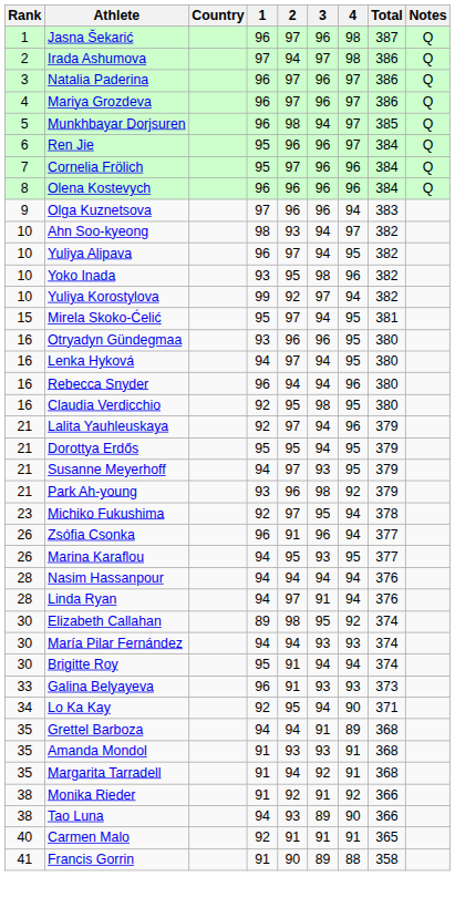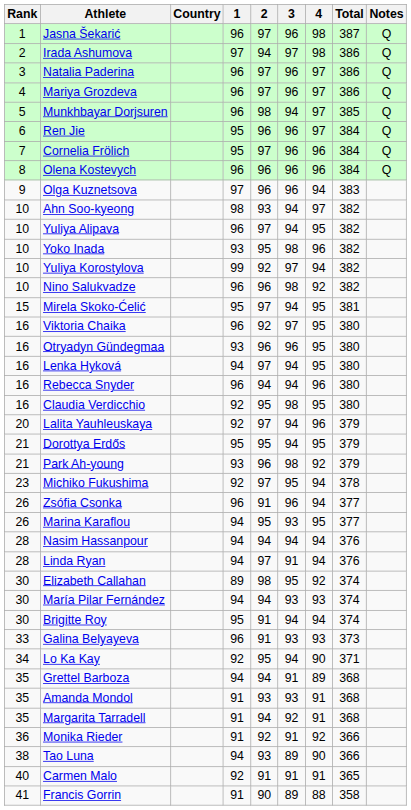+ row: 10 | Nino Salukvadze | 96 | 96 | 98 | 92 | 382
+ row: 16 | Viktoria Chaika | 96 | 92 | 97 | 95 | 380
Lalita Yauhleuskaya | Rank: 21 -> 20
- row: 21 | Susanne Meyerhoff | 94 | 97 | 93 | 95 | 379
Monika Rieder | Rank: 38 -> 36
